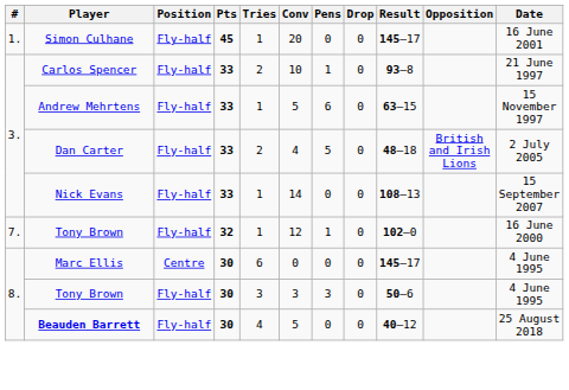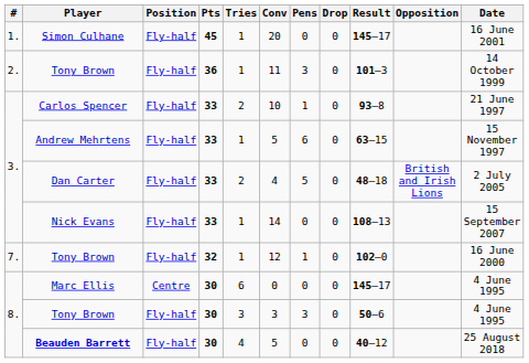+ row: 2. | Tony Brown | Fly-half | 36 | 1 | 11 | 3 | 0 | 101–3 | 14 October 1999
